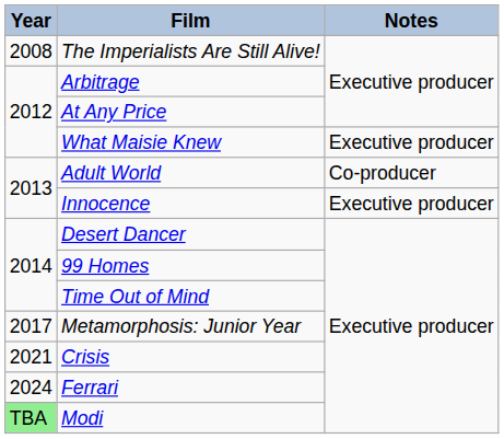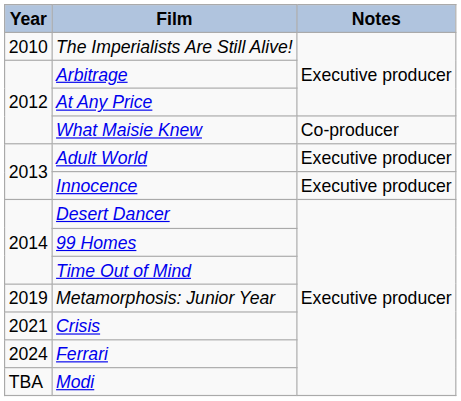The Imperialists Are Still Alive! | Year: 2008 -> 2010
What Maisie Knew | Notes: Executive producer -> Co-producer
Adult World | Notes: Co-producer -> Executive producer
Metamorphosis: Junior Year | Year: 2017 -> 2019
Modi | Year: lightgreen background -> no background
